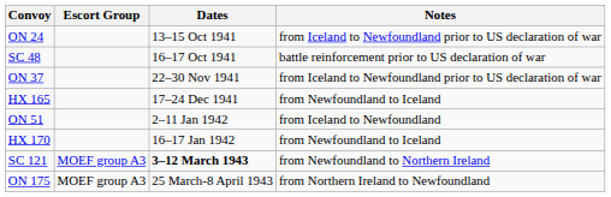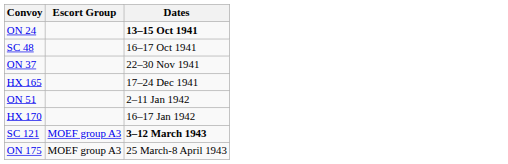- column: Notes | from Iceland to Newfoundland prior to US declaration of war | battle reinforcement prior to US declaration of war | from Iceland to Newfoundland prior to US declaration of war | from Newfoundland to Iceland | from Iceland to Newfoundland | from Newfoundland to Iceland | from Newfoundland to Northern Ireland | from Northern Ireland to Newfoundland
ON 24 | Dates: normal -> bold
